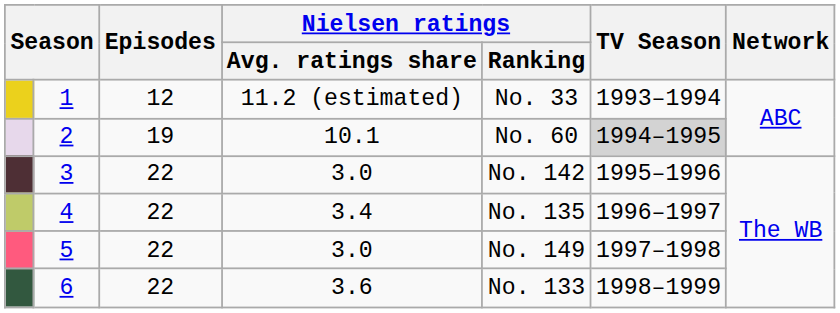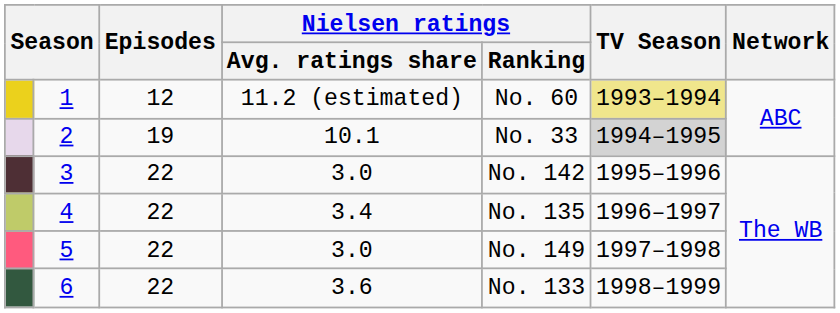1 | Nielsen ratings / Ranking: No. 33 -> No. 60
1 | TV Season: no background -> khaki background
2 | Nielsen ratings / Ranking: No. 60 -> No. 33
